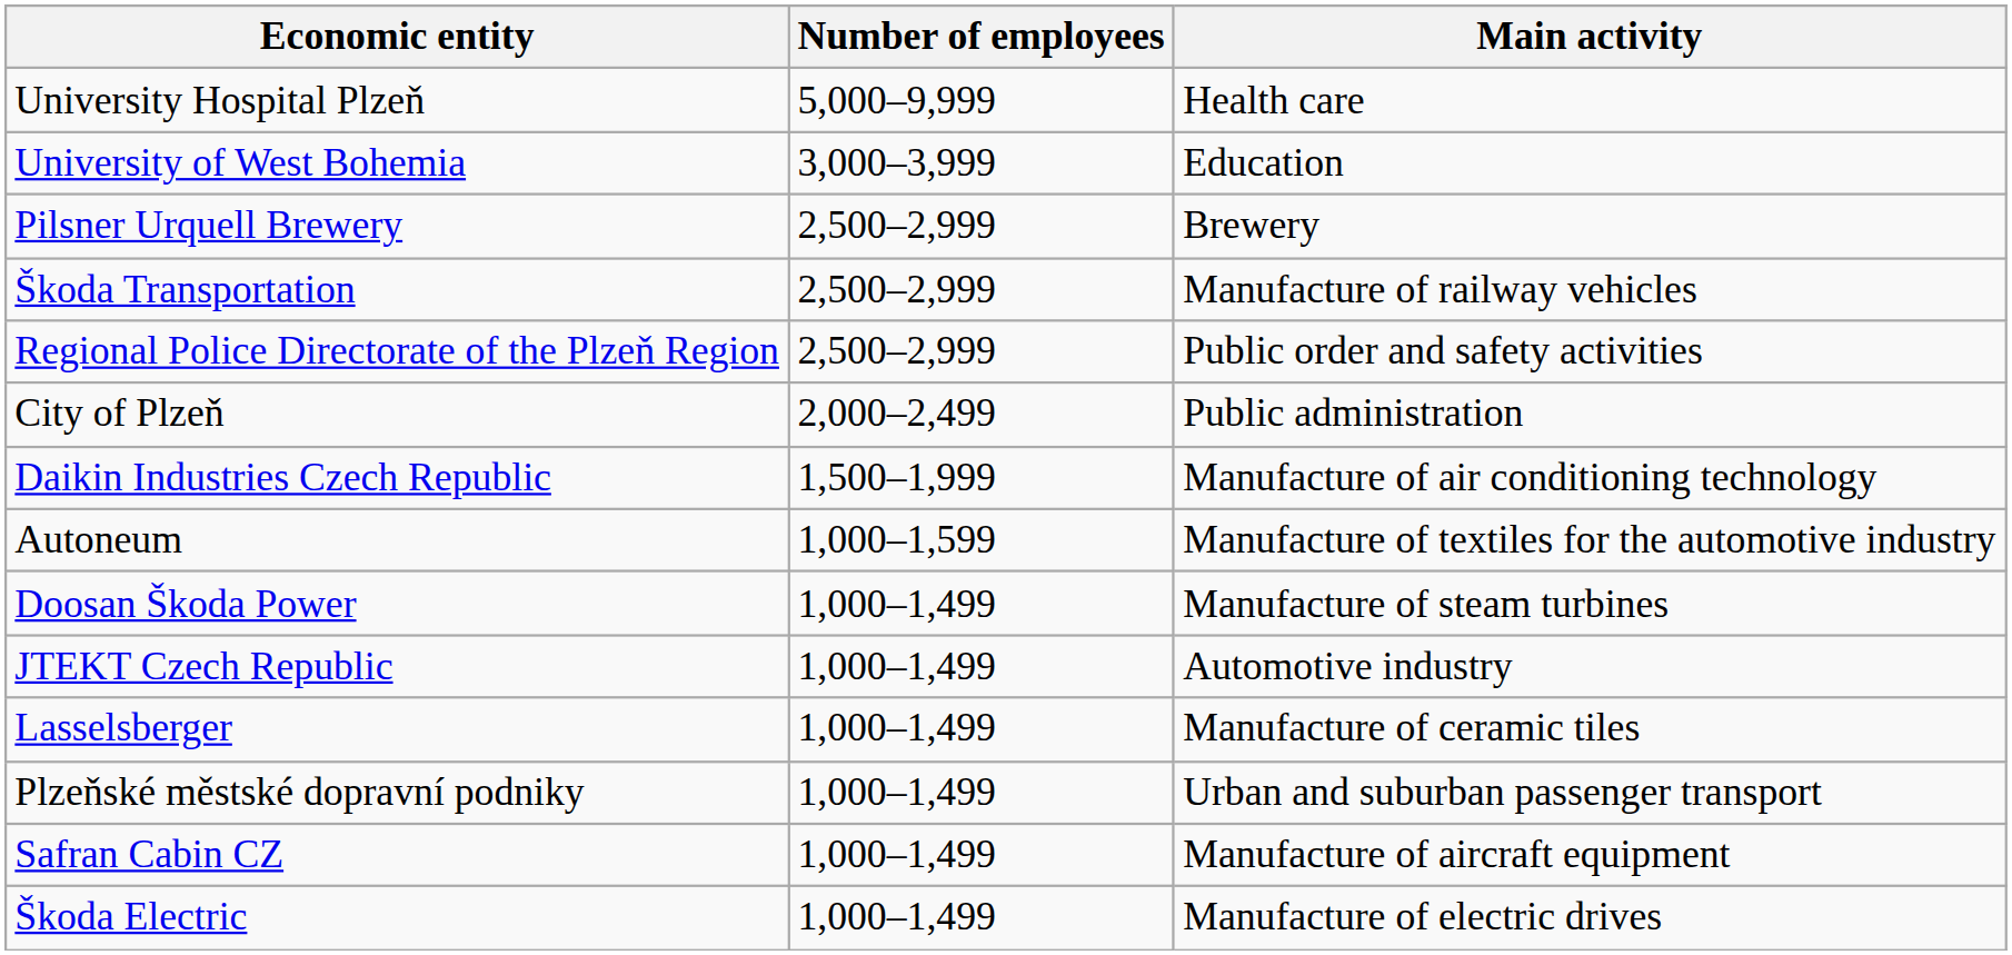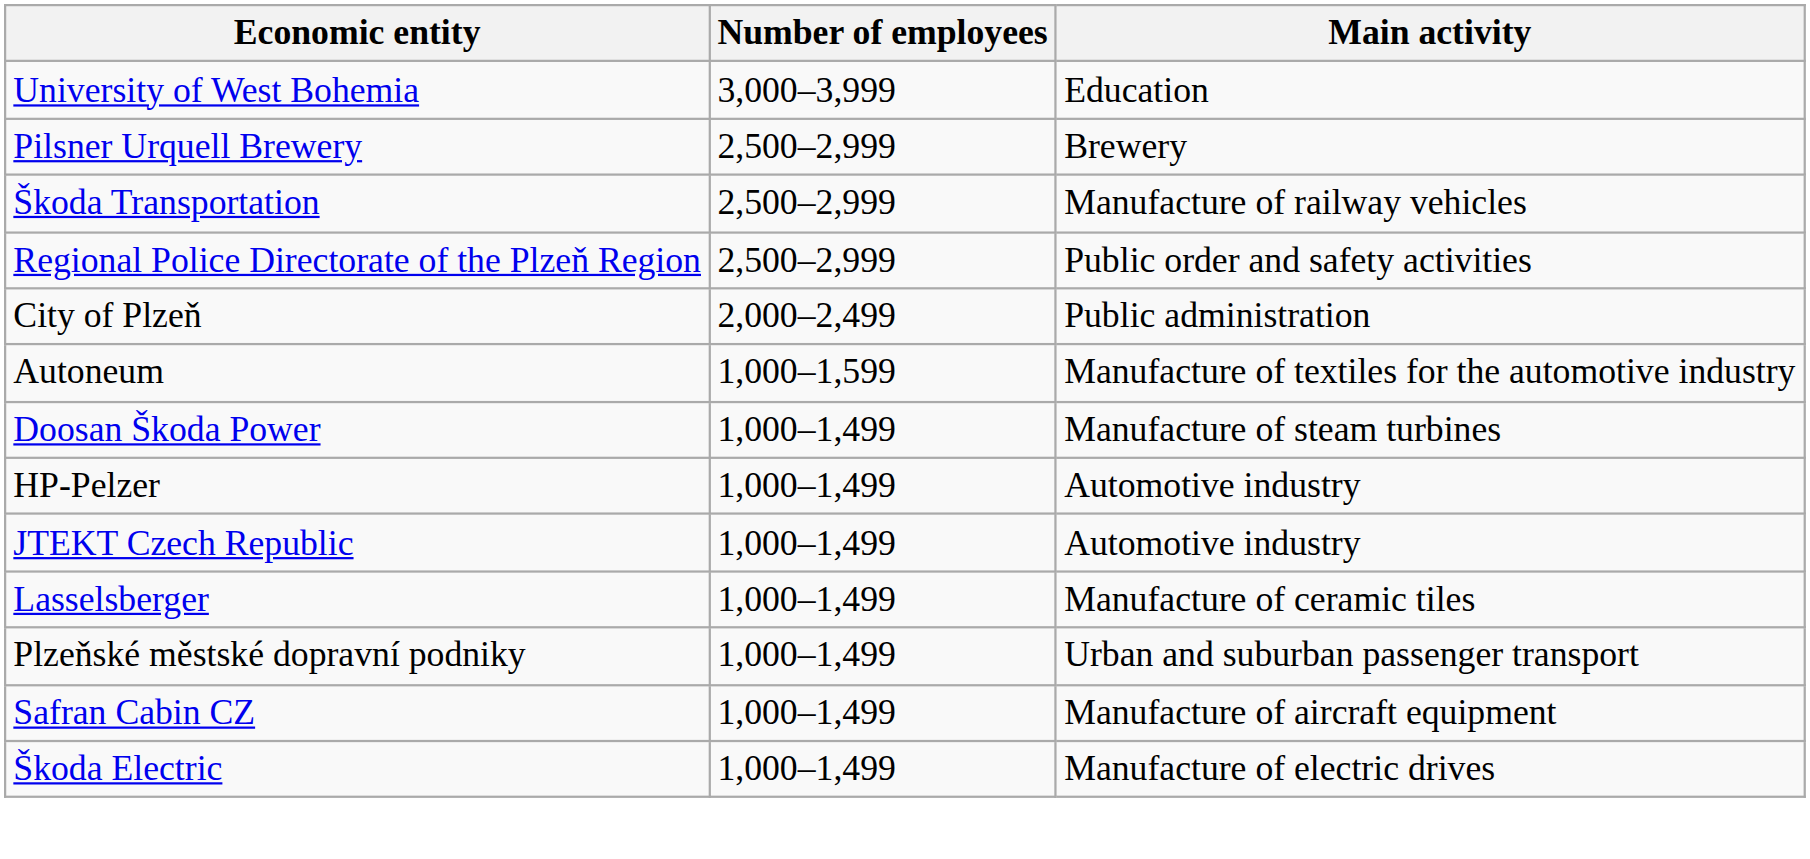- row: University Hospital Plzeň | 5,000–9,999 | Health care
- row: Daikin Industries Czech Republic | 1,500–1,999 | Manufacture of air conditioning technology
+ row: HP-Pelzer | 1,000–1,499 | Automotive industry
